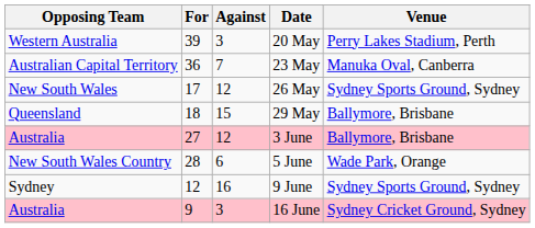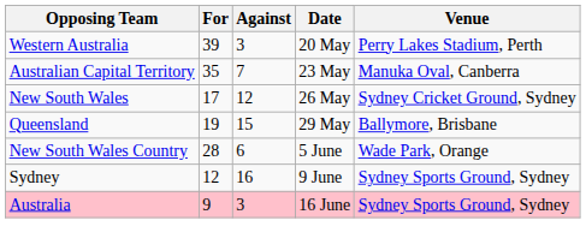23 May | For: 36 -> 35
26 May | Venue: Sydney Sports Ground, Sydney -> Sydney Cricket Ground, Sydney
29 May | For: 18 -> 19
- row: Australia | 27 | 12 | 3 June | Ballymore, Brisbane
16 June | Venue: Sydney Cricket Ground, Sydney -> Sydney Sports Ground, Sydney
